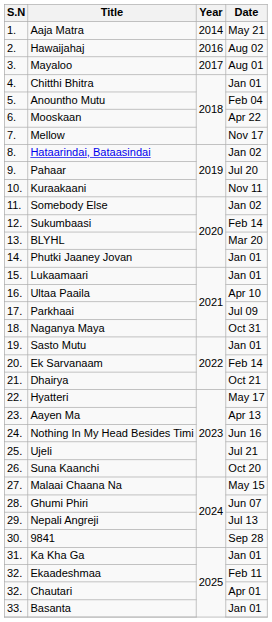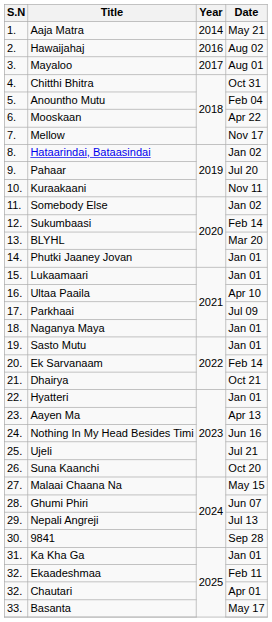Chitthi Bhitra | Date: Jan 01 -> Oct 31
Naganya Maya | Date: Oct 31 -> Jan 01
Hyatteri | Date: May 17 -> Jan 01
Basanta | Date: Jan 01 -> May 17
